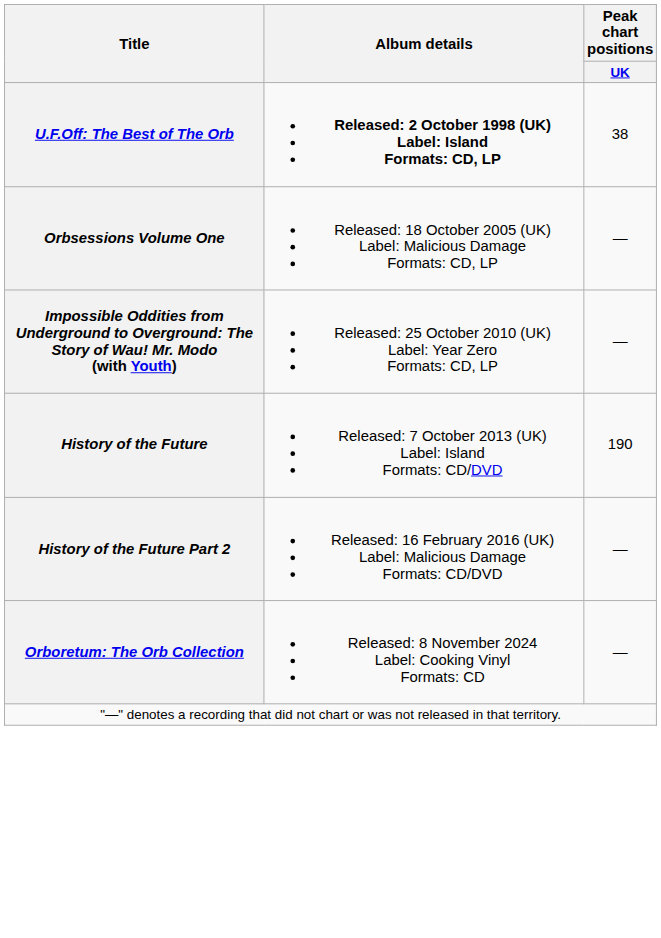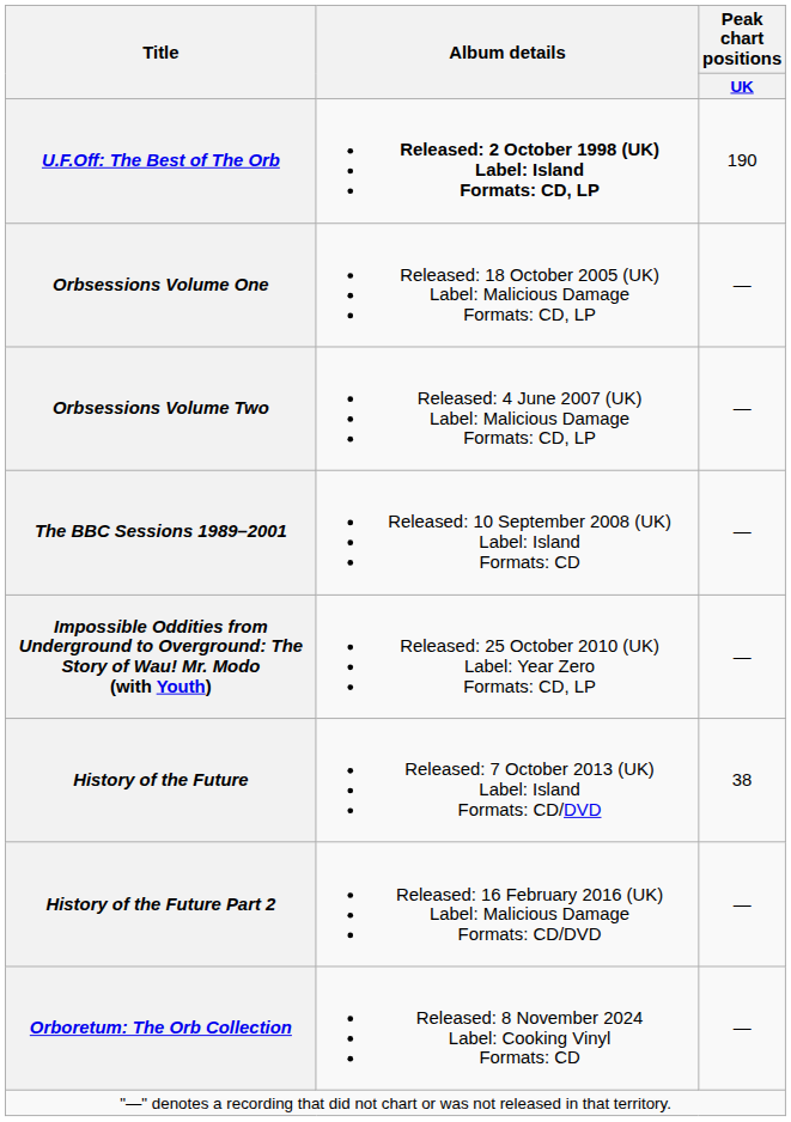U.F.Off: The Best of The Orb | Peak chart positions / UK: 38 -> 190
+ row: Orbsessions Volume Two | Released: 4 June 2007 (UK) Label: Malicious Damage Formats: CD, LP | —
+ row: The BBC Sessions 1989–2001 | Released: 10 September 2008 (UK) Label: Island Formats: CD | —
History of the Future | Peak chart positions / UK: 190 -> 38
